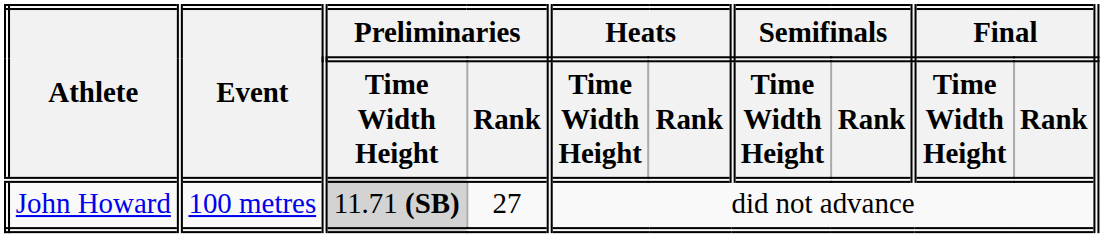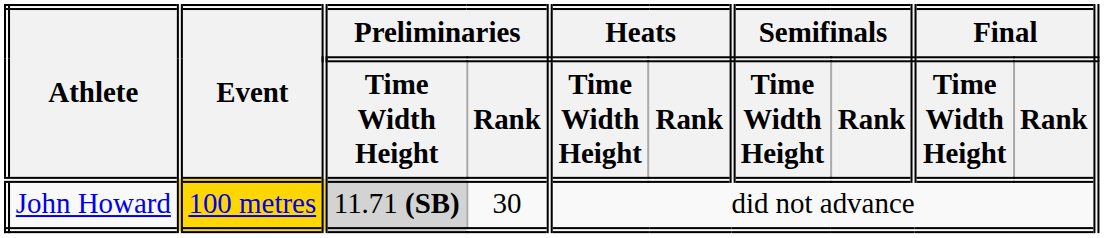John Howard | Event: no background -> gold background
John Howard | Preliminaries / Rank: 27 -> 30
